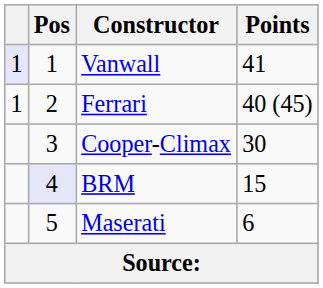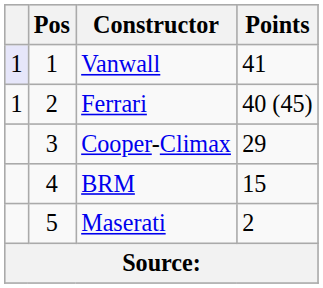Cooper-Climax | Points: 30 -> 29
BRM | Pos: lavender background -> no background
Maserati | Points: 6 -> 2
